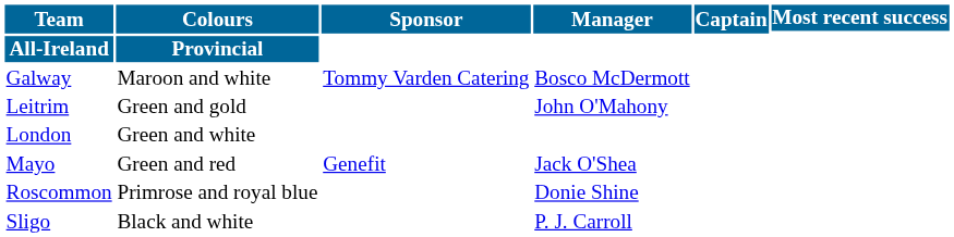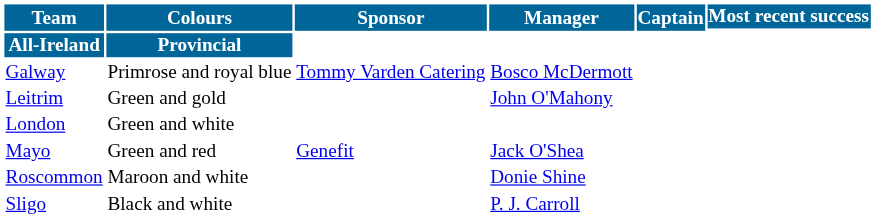Galway | Colours: Maroon and white -> Primrose and royal blue
Roscommon | Colours: Primrose and royal blue -> Maroon and white
